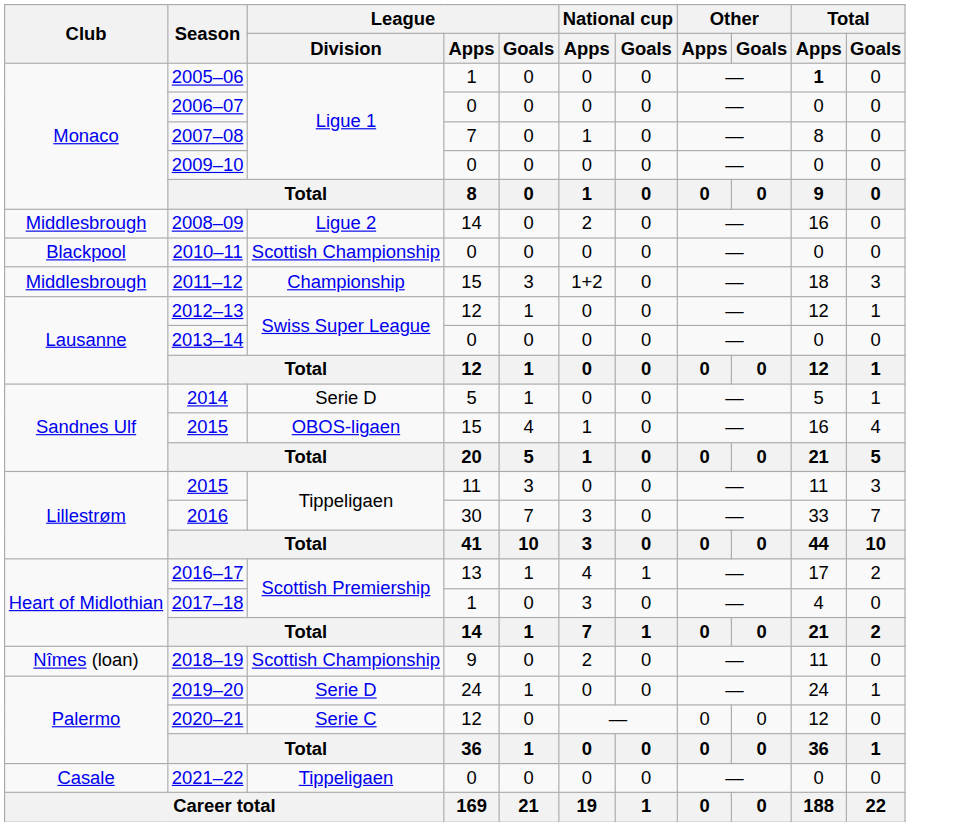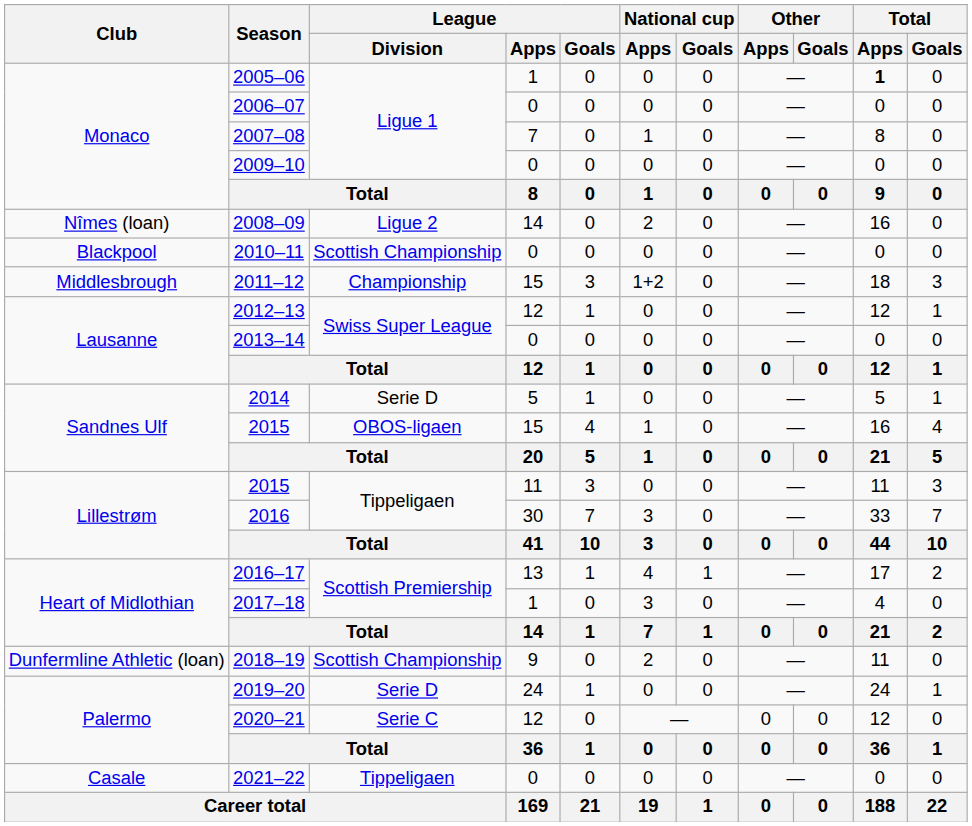2008–09 | Club: Middlesbrough -> Nîmes (loan)
2018–19 | Club: Nîmes (loan) -> Dunfermline Athletic (loan)
